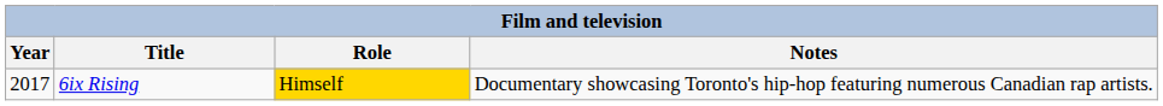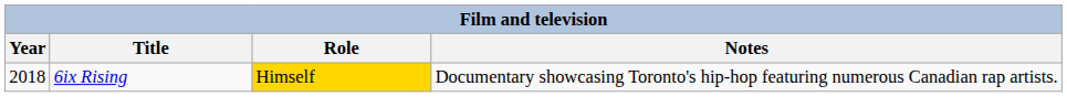6ix Rising | Year: 2017 -> 2018
